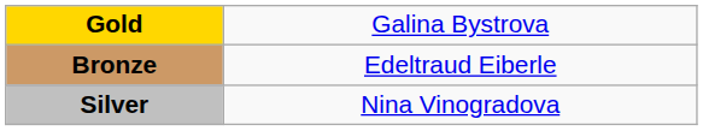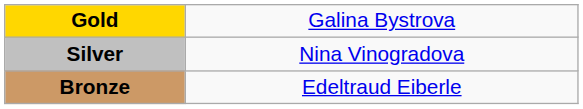rows swapped: Silver <-> Bronze
